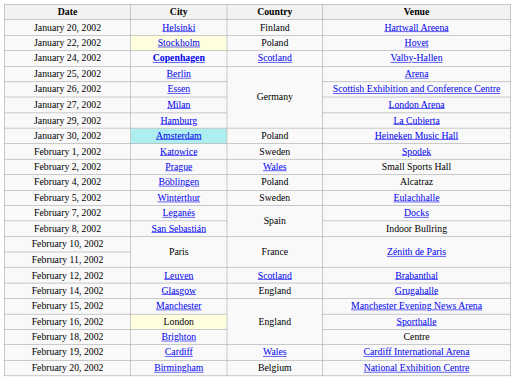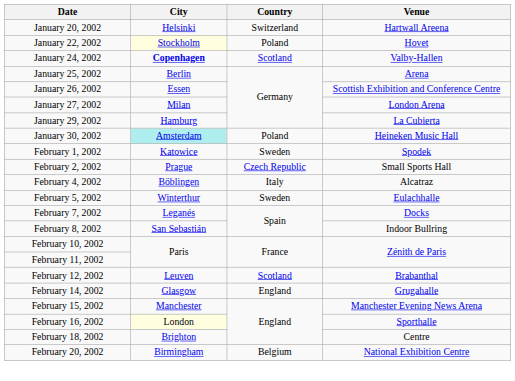January 20, 2002 | Country: Finland -> Switzerland
February 2, 2002 | Country: Wales -> Czech Republic
February 4, 2002 | Country: Poland -> Italy
- row: February 19, 2002 | Cardiff | Wales | Cardiff International Arena
